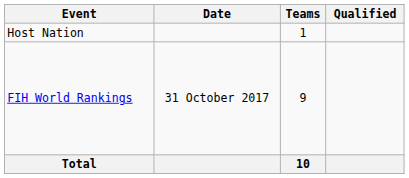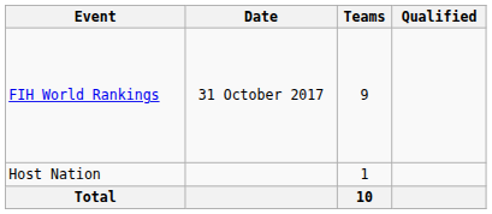rows swapped: Host Nation <-> FIH World Rankings
